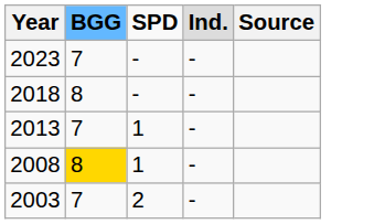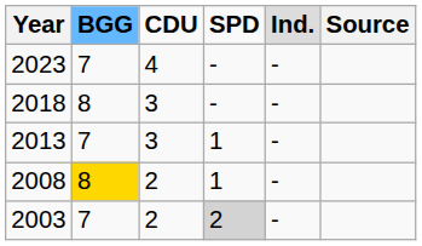+ column: CDU | 4 | 3 | 3 | 2 | 2
2003 | SPD: no background -> lightgrey background
